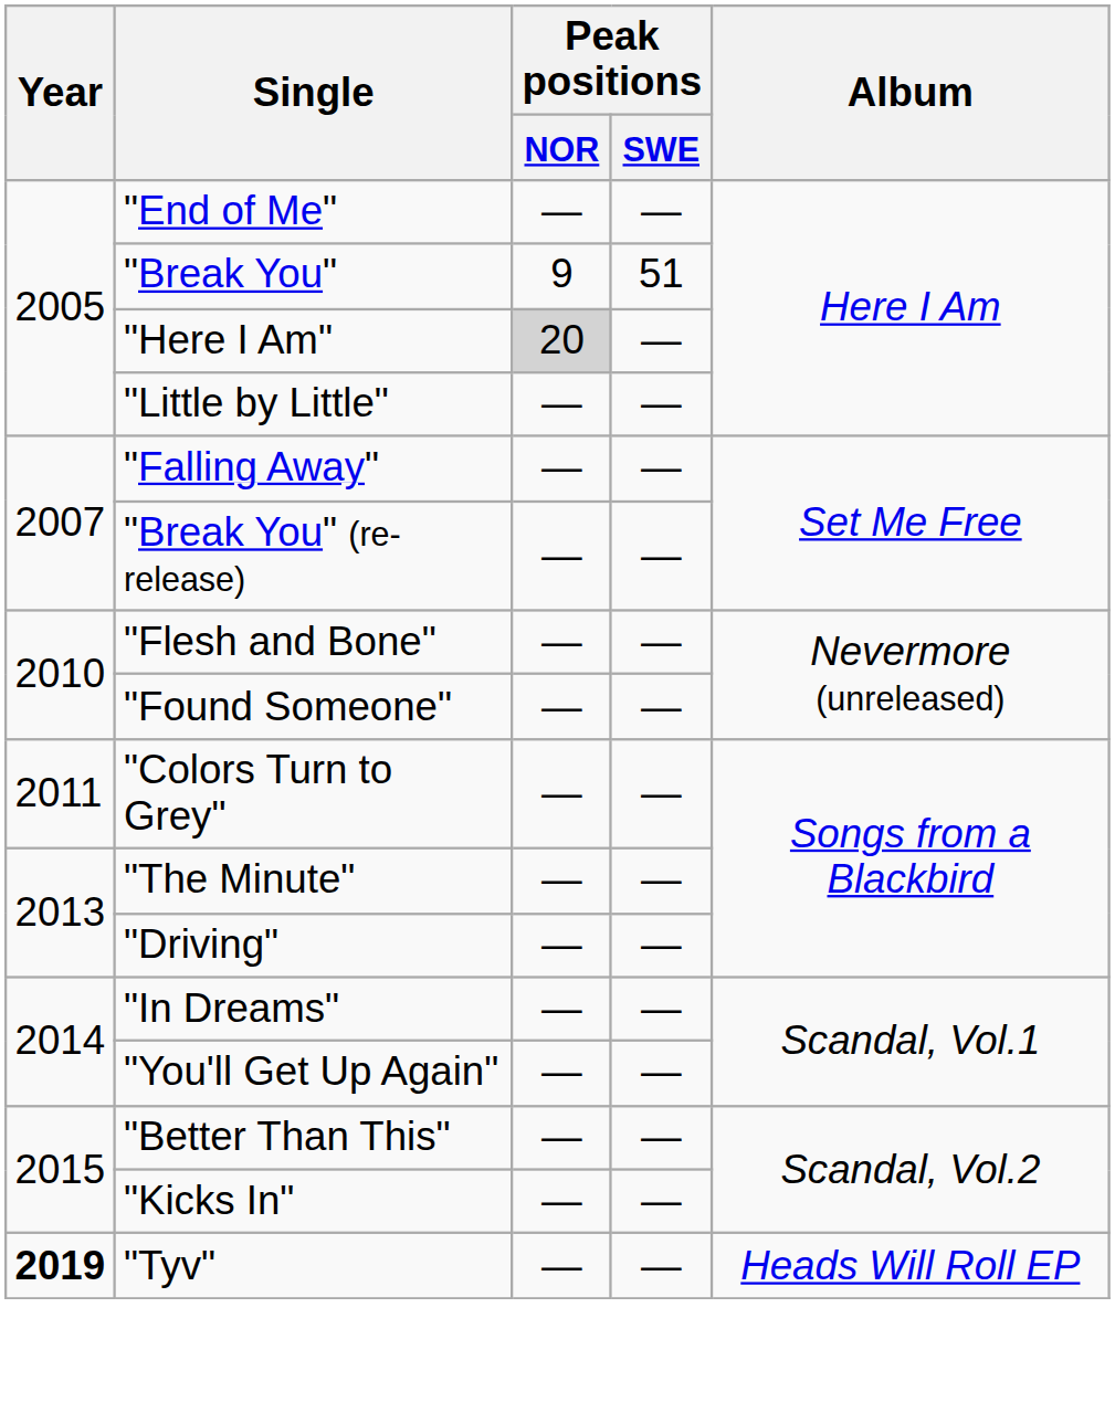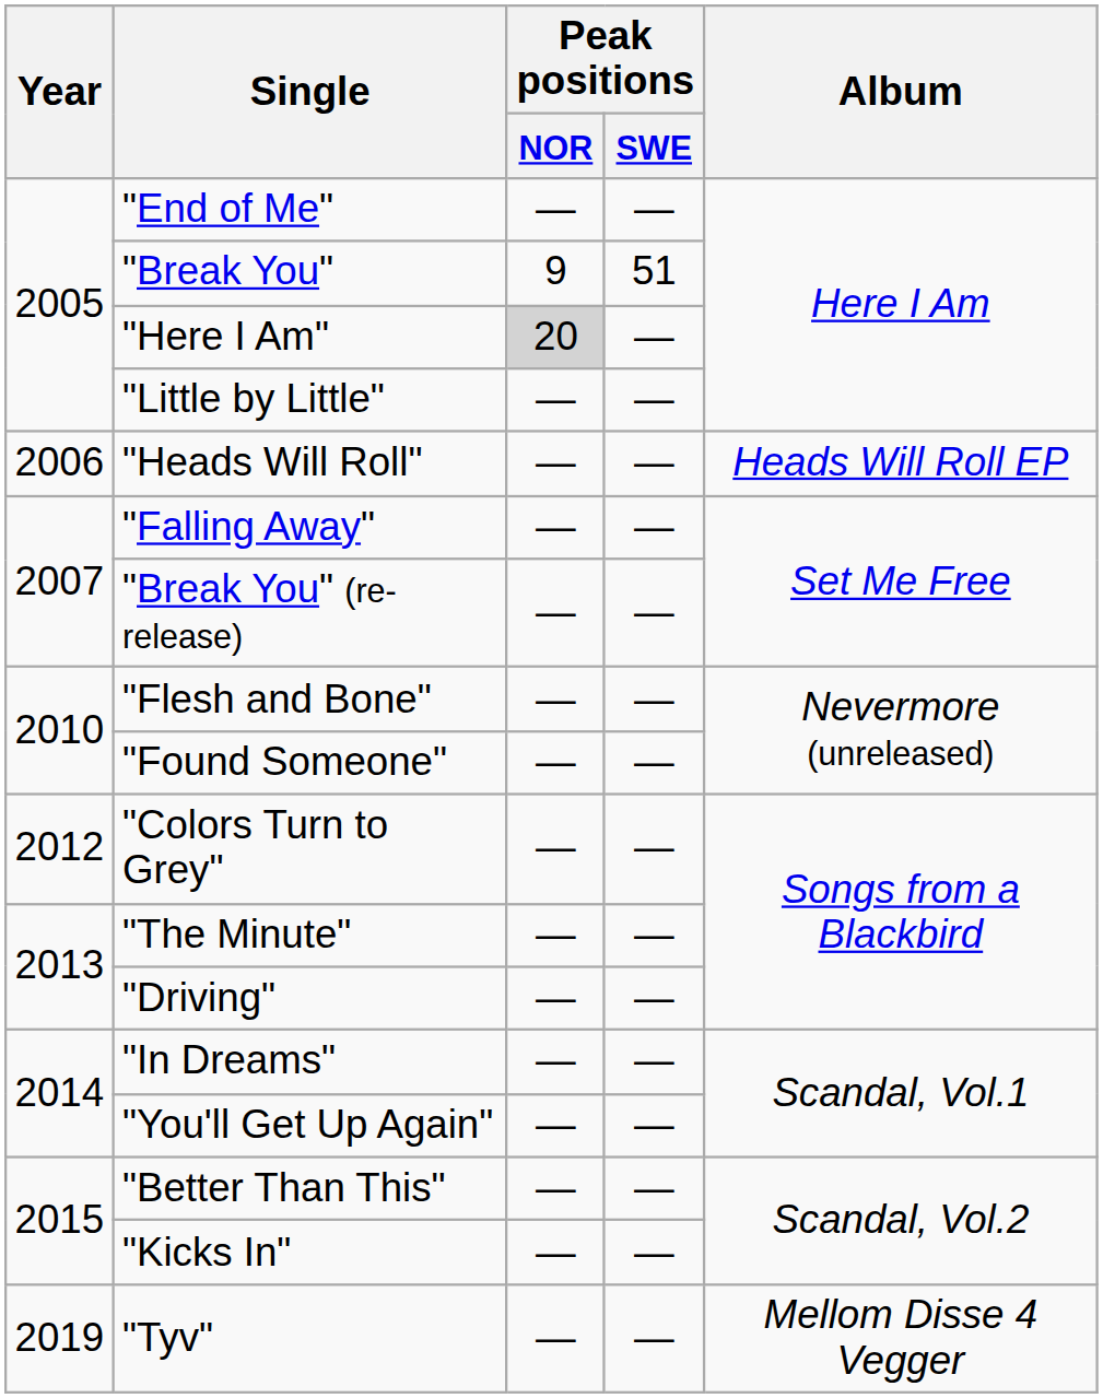+ row: 2006 | "Heads Will Roll" | — | — | Heads Will Roll EP
"Colors Turn to Grey" | Year: 2011 -> 2012
"Tyv" | Year: bold -> normal
"Tyv" | Album: Heads Will Roll EP -> Mellom Disse 4 Vegger
